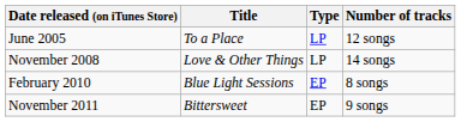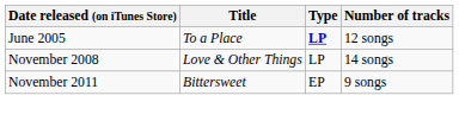June 2005 | Type: normal -> bold
- row: February 2010 | Blue Light Sessions | EP | 8 songs
